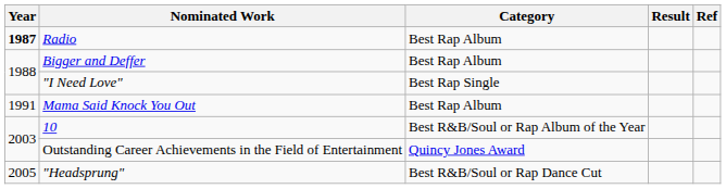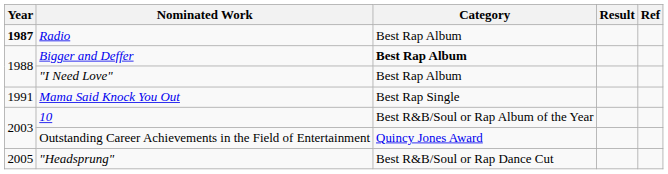Bigger and Deffer | Category: normal -> bold
"I Need Love" | Category: Best Rap Single -> Best Rap Album
Mama Said Knock You Out | Category: Best Rap Album -> Best Rap Single
